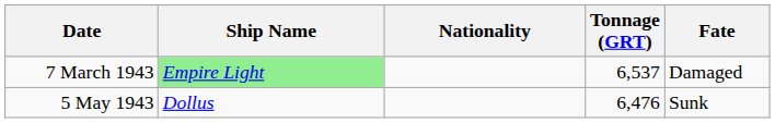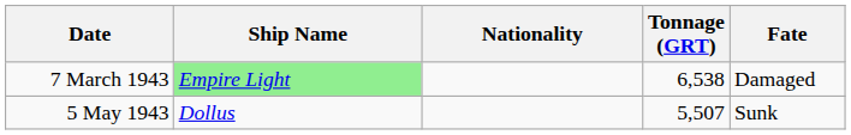7 March 1943 | Tonnage (GRT): 6,537 -> 6,538
5 May 1943 | Tonnage (GRT): 6,476 -> 5,507
